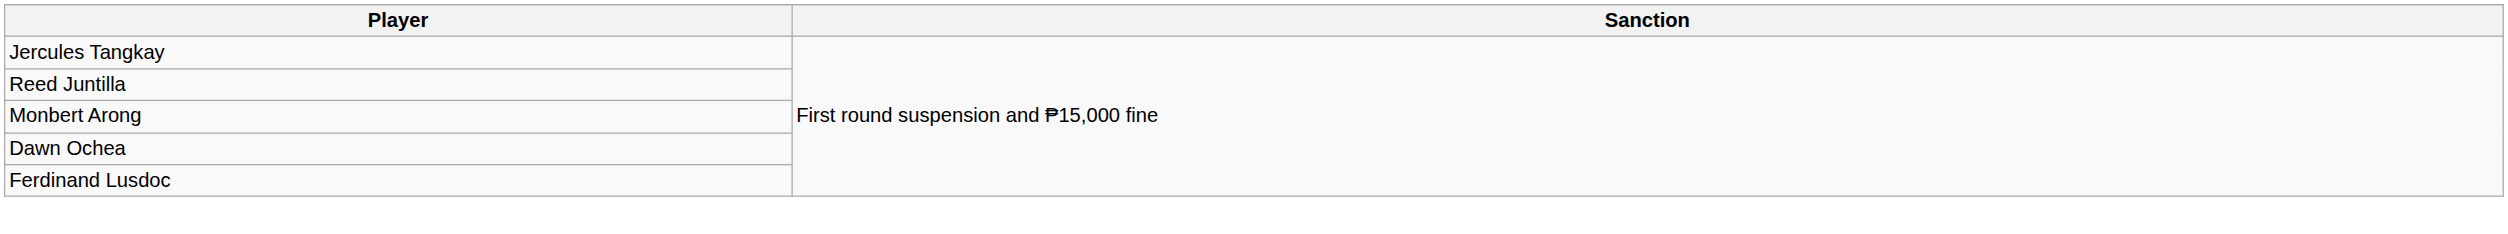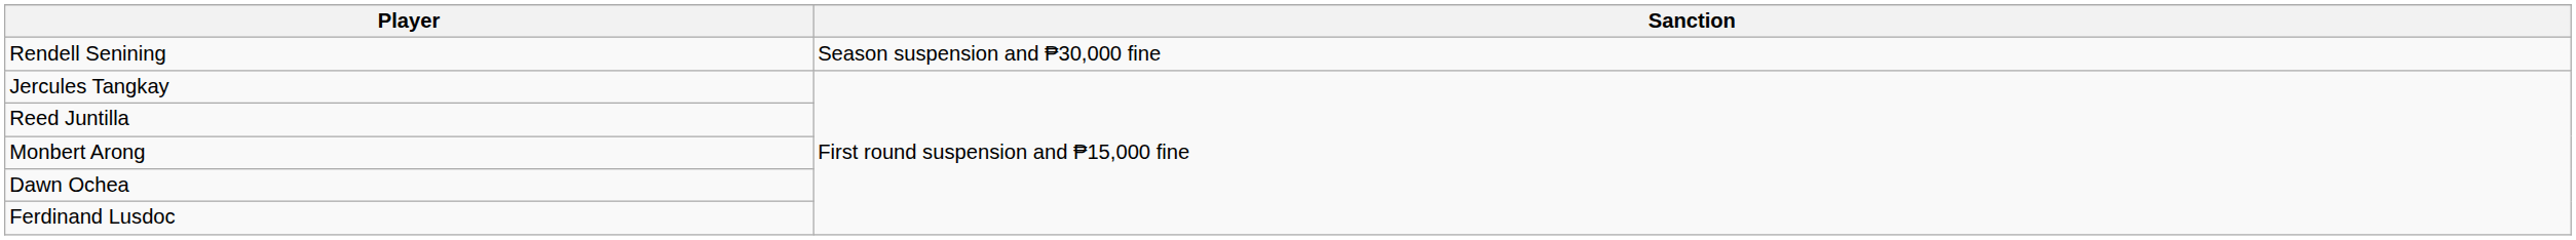+ row: Rendell Senining | Season suspension and ₱30,000 fine
